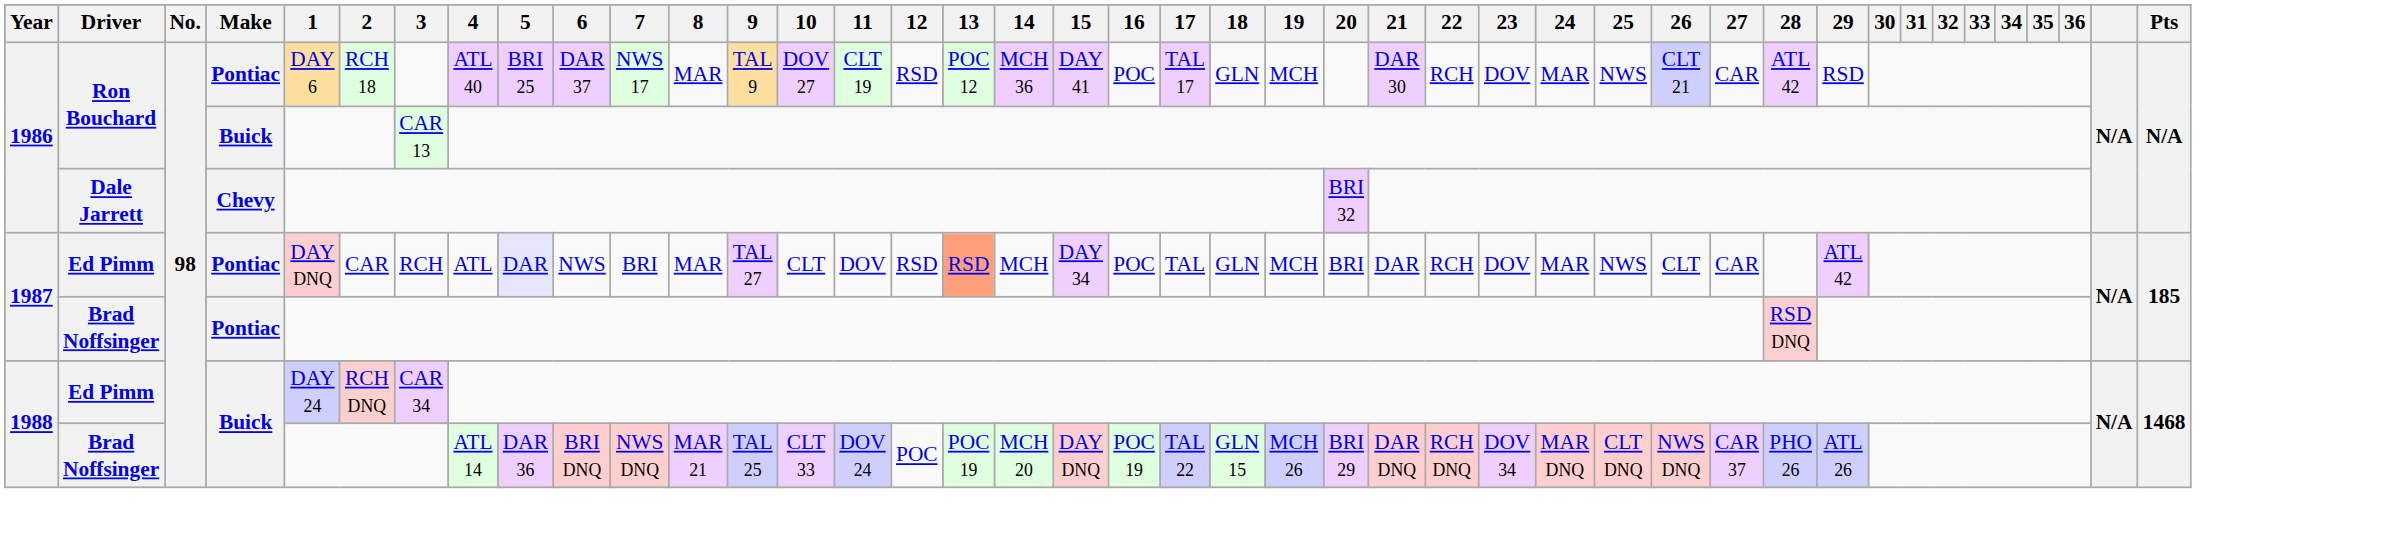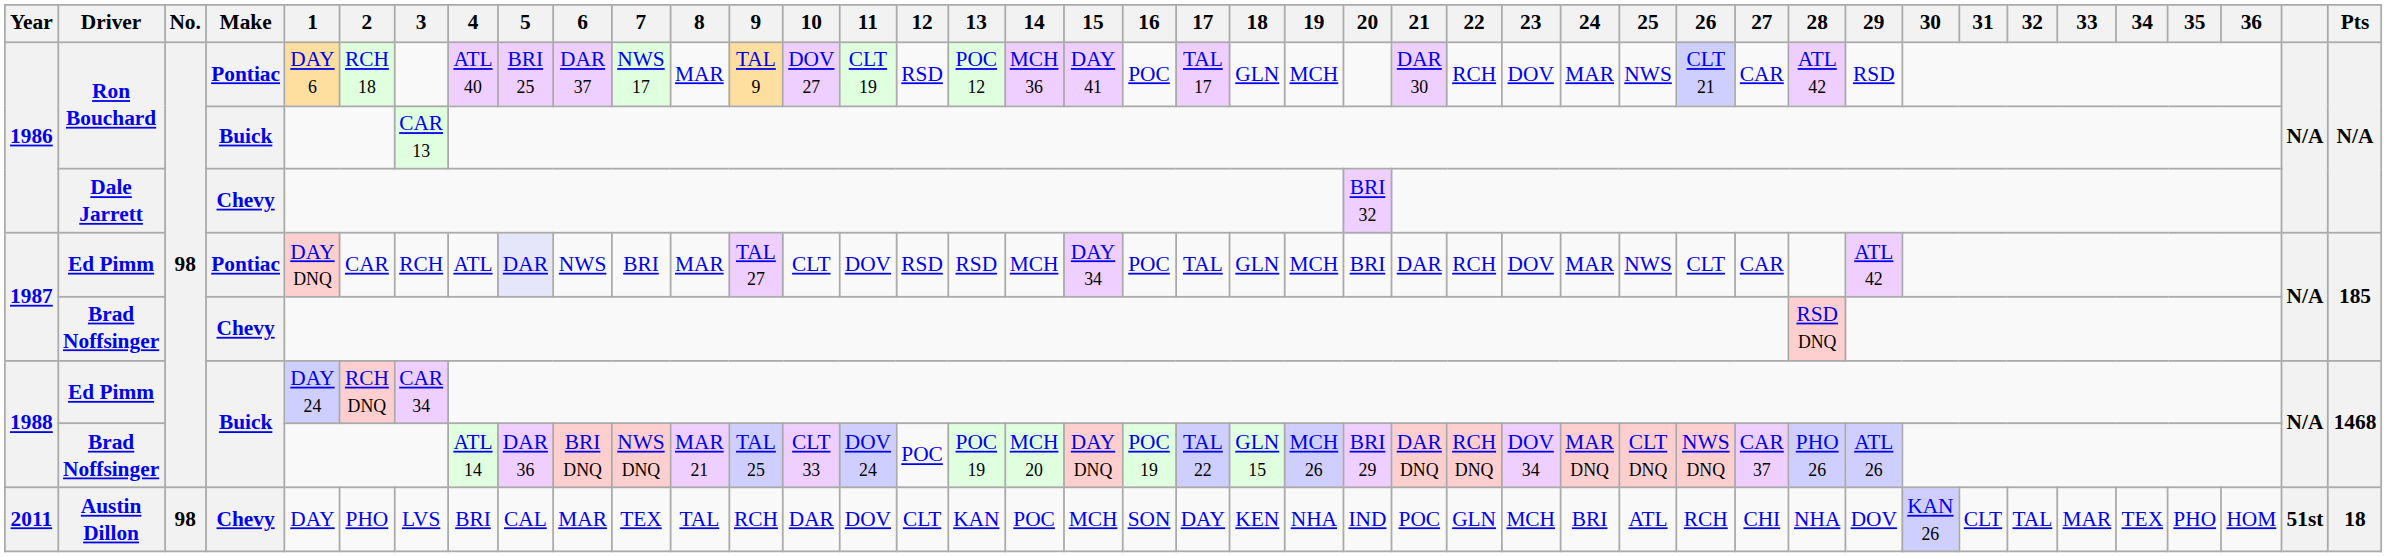1987 / Ed Pimm | 13: lightsalmon background -> no background
1987 / Brad Noffsinger | Make: Pontiac -> Chevy
+ row: 2011 | Austin Dillon | 98 | Chevy | DAY | PHO | LVS | BRI | CAL | MAR | TEX | TAL | RCH | DAR | DOV | CLT | KAN | POC | MCH | SON | DAY | KEN | NHA | IND | POC | GLN | MCH | BRI | ATL | RCH | CHI | NHA | DOV | KAN 26 | CLT | TAL | MAR | TEX | PHO | HOM | 51st | 18
